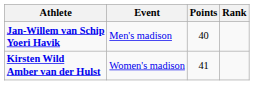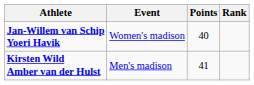Jan-Willem van Schip Yoeri Havik | Event: Men's madison -> Women's madison
Kirsten Wild Amber van der Hulst | Event: Women's madison -> Men's madison
